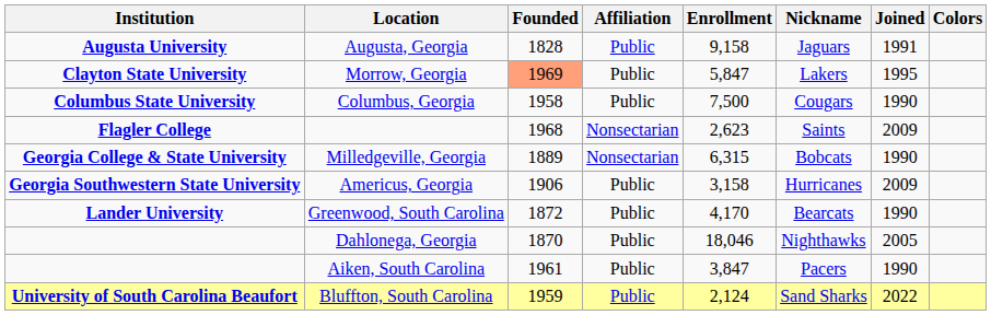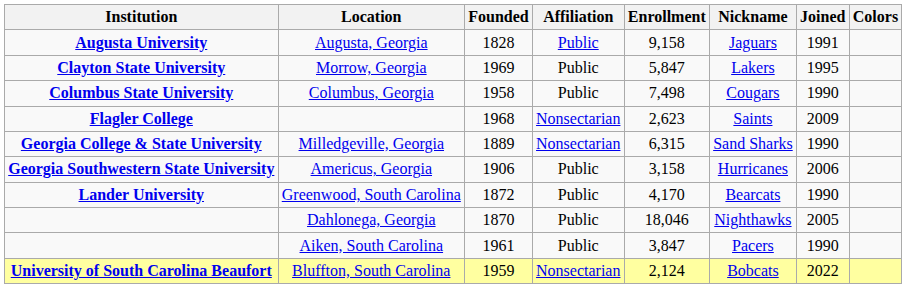Morrow, Georgia | Founded: lightsalmon background -> no background
Columbus, Georgia | Enrollment: 7,500 -> 7,498
Milledgeville, Georgia | Nickname: Bobcats -> Sand Sharks
Americus, Georgia | Joined: 2009 -> 2006
Bluffton, South Carolina | Affiliation: Public -> Nonsectarian
Bluffton, South Carolina | Nickname: Sand Sharks -> Bobcats
